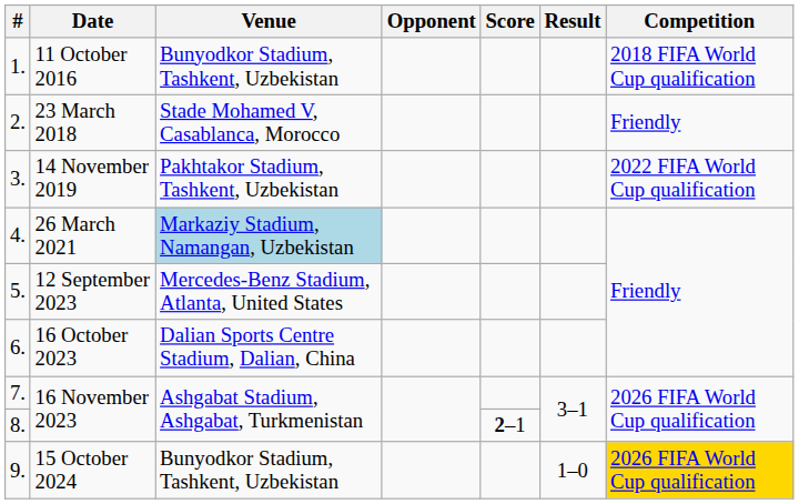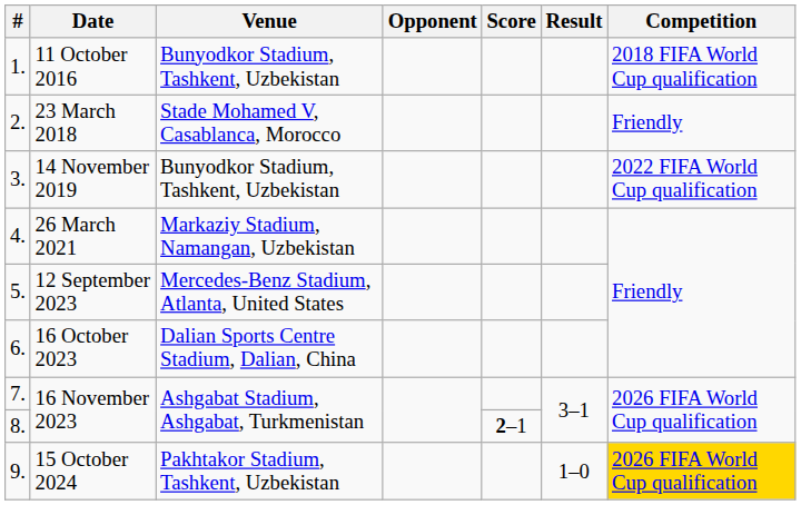3. | Venue: Pakhtakor Stadium, Tashkent, Uzbekistan -> Bunyodkor Stadium, Tashkent, Uzbekistan
4. | Venue: lightblue background -> no background
9. | Venue: Bunyodkor Stadium, Tashkent, Uzbekistan -> Pakhtakor Stadium, Tashkent, Uzbekistan
